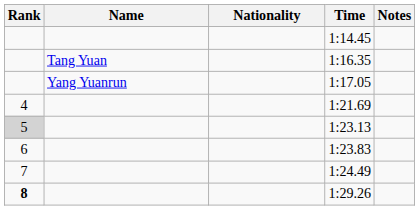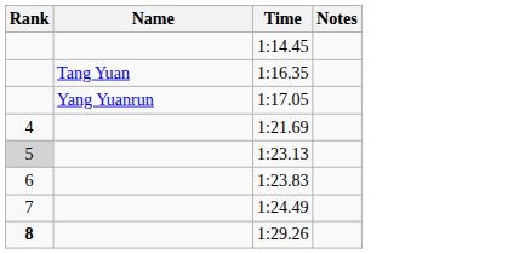- column: Nationality
